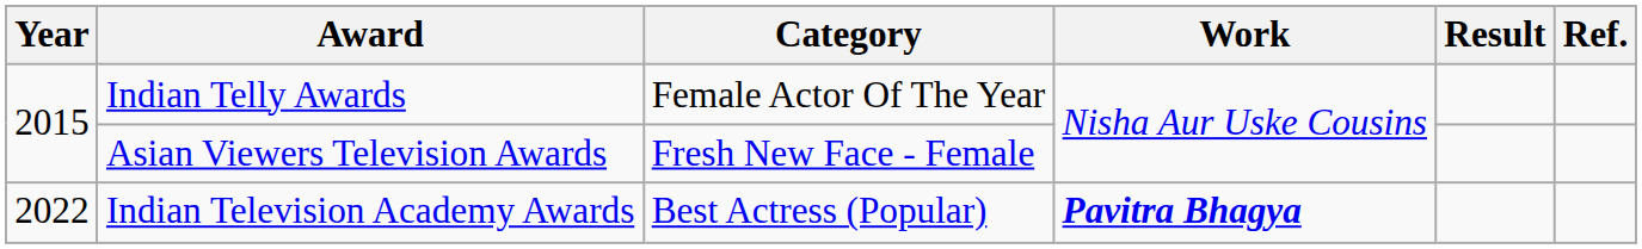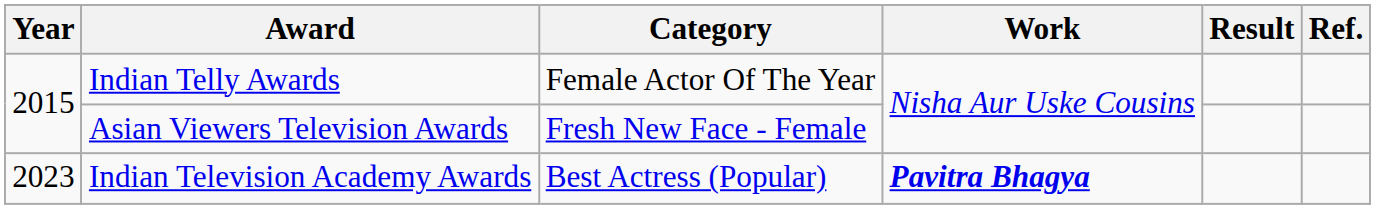Indian Television Academy Awards | Year: 2022 -> 2023
